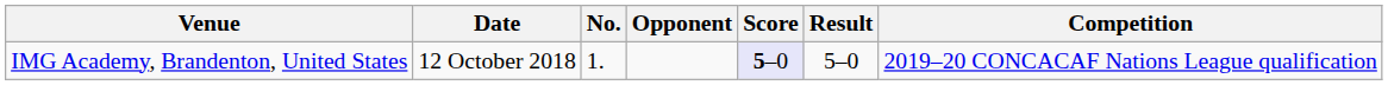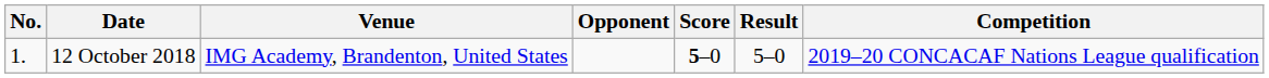columns swapped: No. <-> Venue
12 October 2018 | Score: lavender background -> no background
